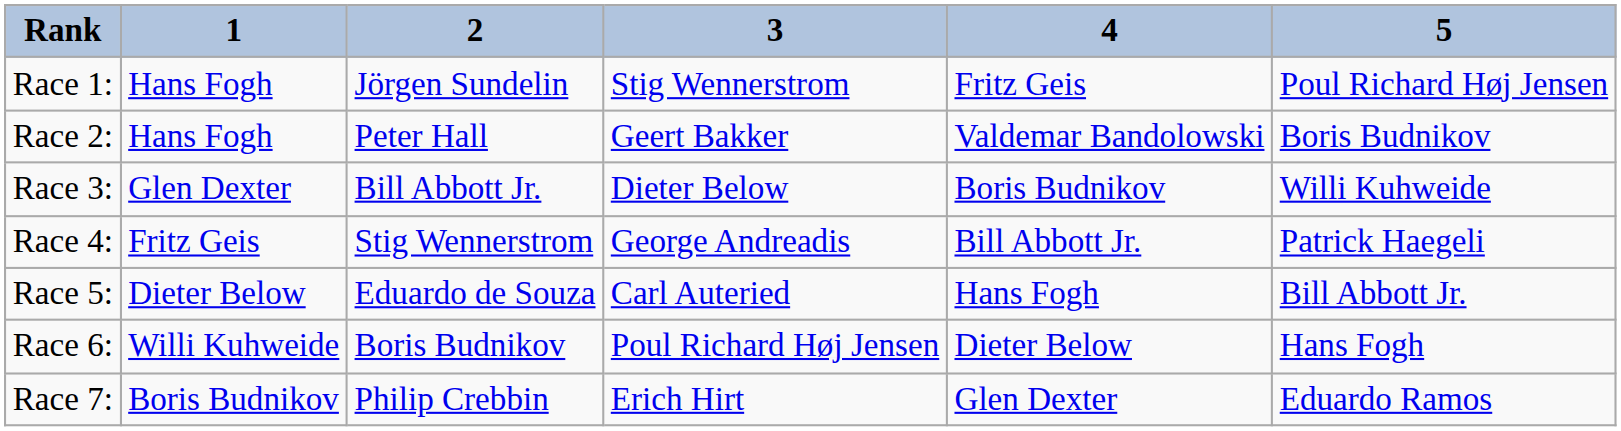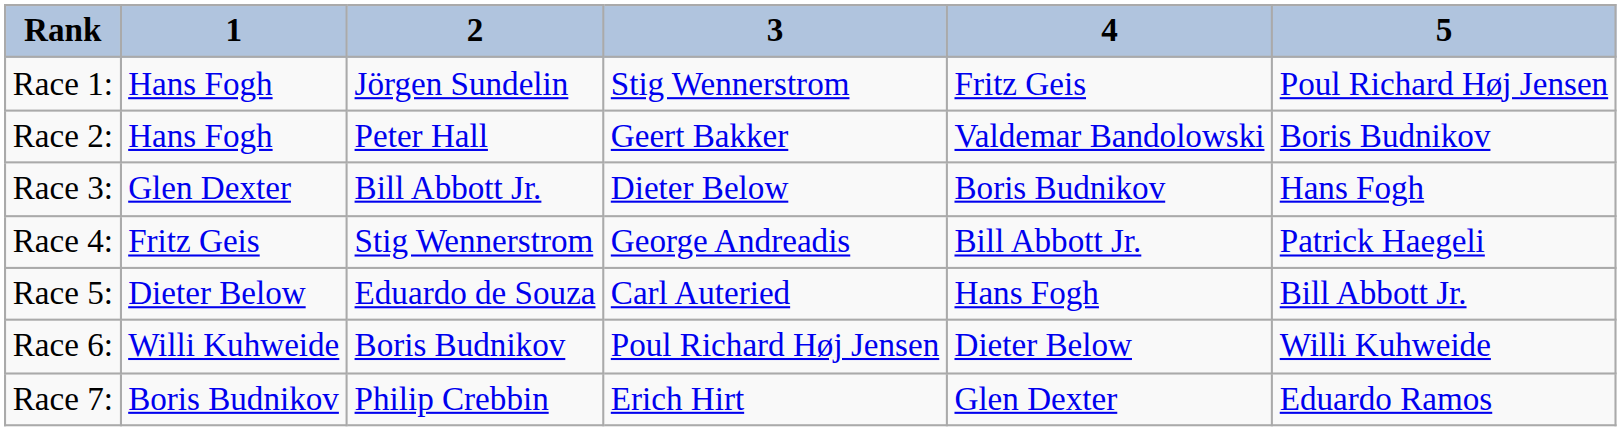Race 3: | 5: Willi Kuhweide -> Hans Fogh
Race 6: | 5: Hans Fogh -> Willi Kuhweide
